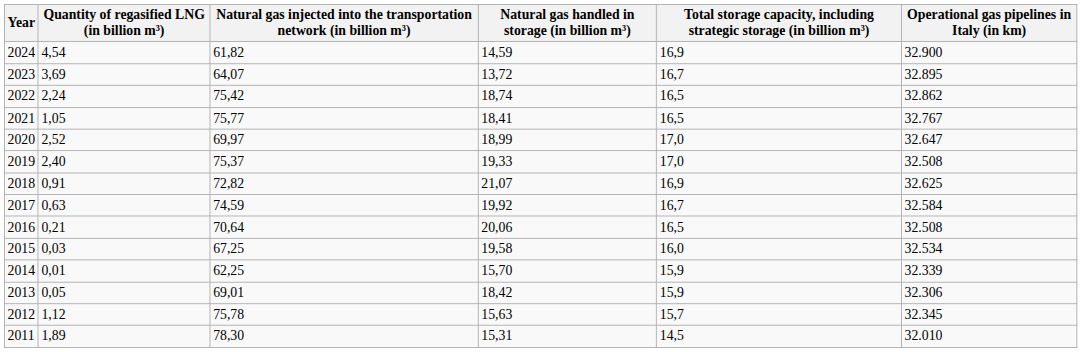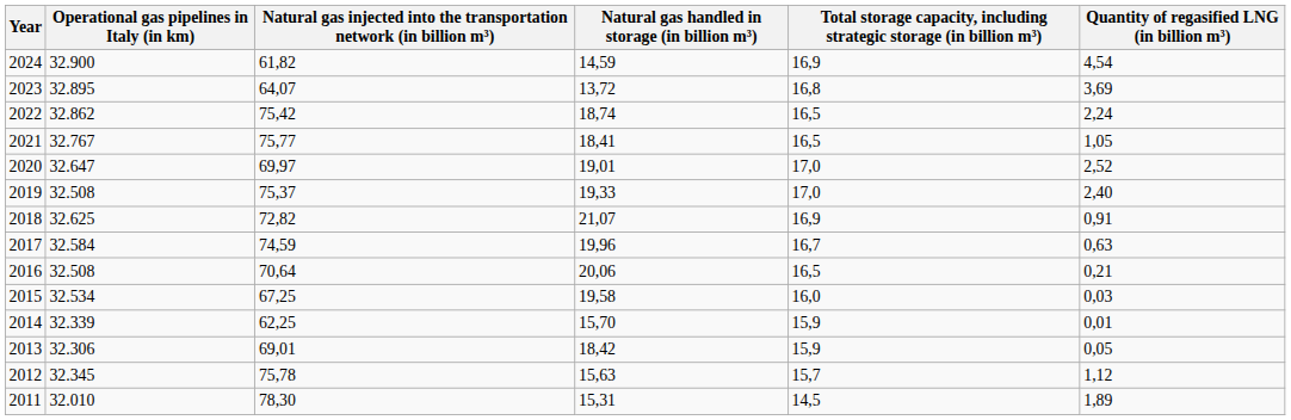columns swapped: Operational gas pipelines in Italy (in km) <-> Quantity of regasified LNG (in billion m³)
2023 | column 5: 16,7 -> 16,8
2020 | Natural gas handled in storage (in billion m³): 18,99 -> 19,01
2017 | Natural gas handled in storage (in billion m³): 19,92 -> 19,96
